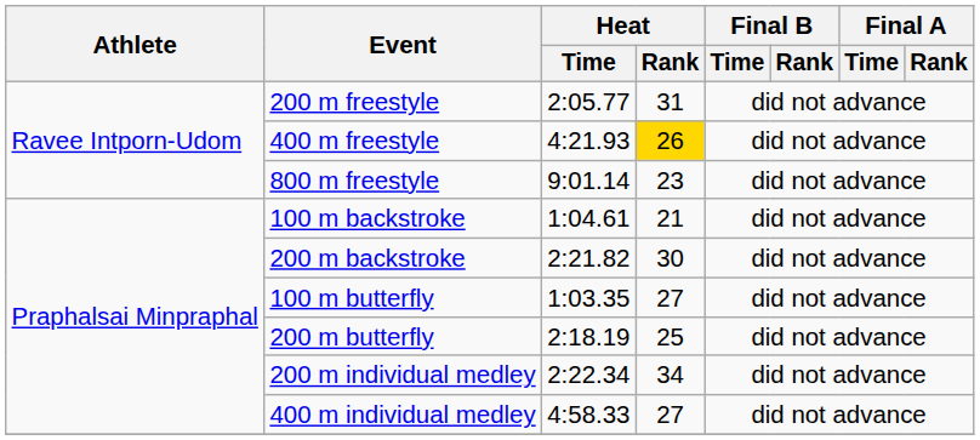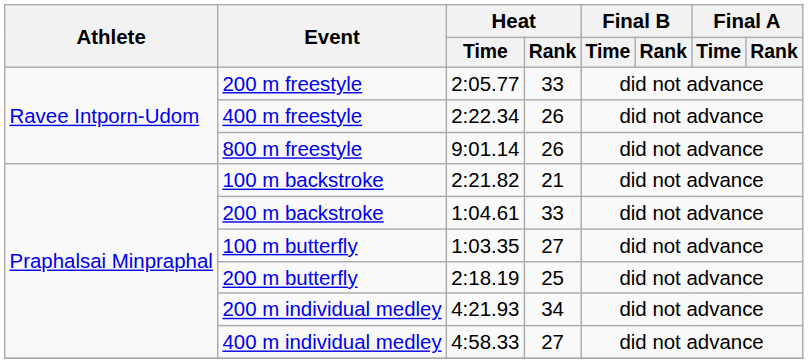200 m freestyle | Heat / Rank: 31 -> 33
400 m freestyle | Heat / Time: 4:21.93 -> 2:22.34
400 m freestyle | Heat / Rank: gold background -> no background
800 m freestyle | Heat / Rank: 23 -> 26
100 m backstroke | Heat / Time: 1:04.61 -> 2:21.82
200 m backstroke | Heat / Time: 2:21.82 -> 1:04.61
200 m backstroke | Heat / Rank: 30 -> 33
200 m individual medley | Heat / Time: 2:22.34 -> 4:21.93
